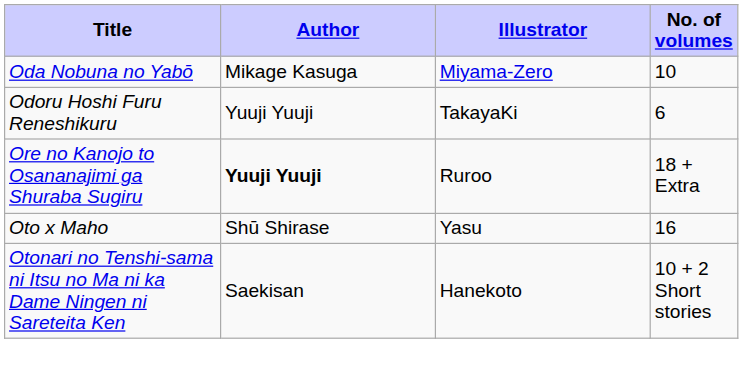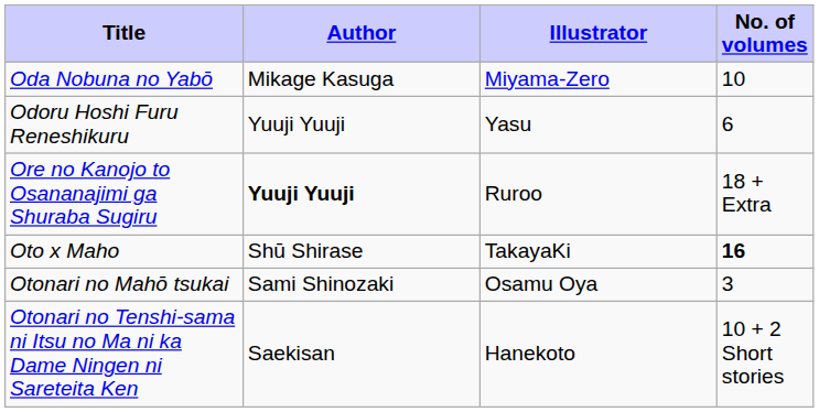Odoru Hoshi Furu Reneshikuru | Illustrator: TakayaKi -> Yasu
Oto x Maho | Illustrator: Yasu -> TakayaKi
Oto x Maho | No. of volumes: normal -> bold
+ row: Otonari no Mahō tsukai | Sami Shinozaki | Osamu Oya | 3
